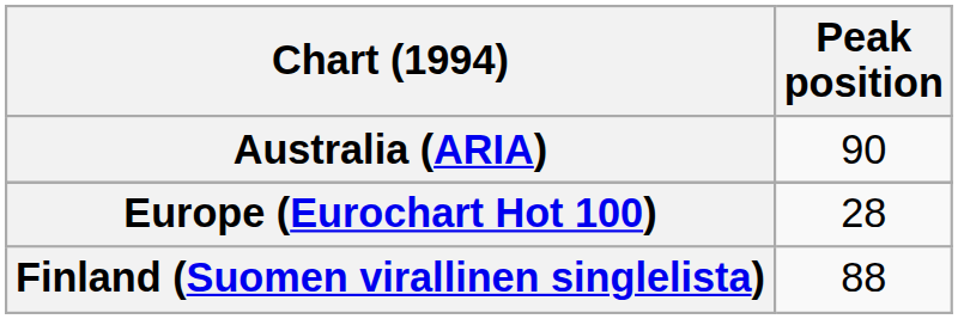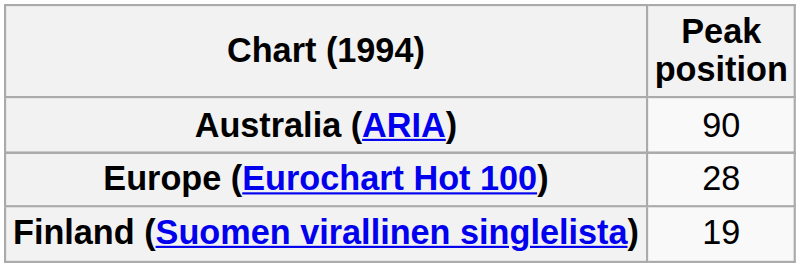Finland (Suomen virallinen singlelista) | Peak position: 88 -> 19
